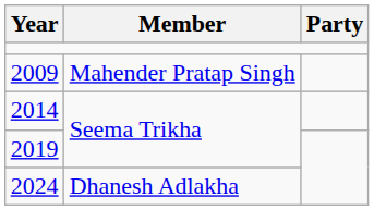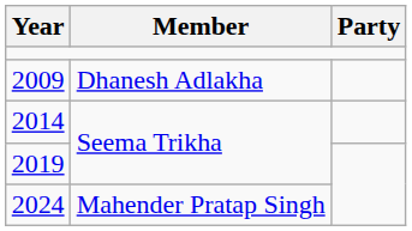2009 | Member: Mahender Pratap Singh -> Dhanesh Adlakha
2024 | Member: Dhanesh Adlakha -> Mahender Pratap Singh
